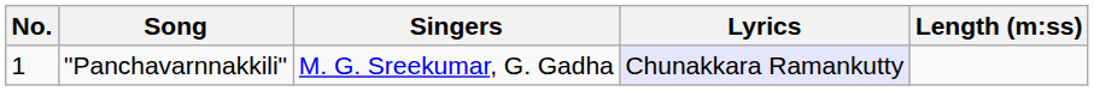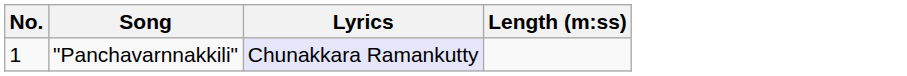- column: Singers | M. G. Sreekumar, G. Gadha
